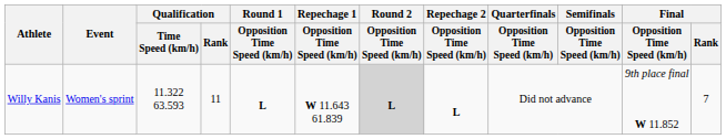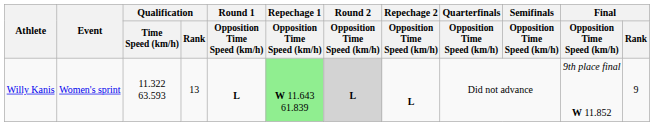Willy Kanis | Qualification / Rank: 11 -> 13
Willy Kanis | Repechage 1 / Opposition Time Speed (km/h): no background -> lightgreen background
Willy Kanis | Final / Rank: 7 -> 9
